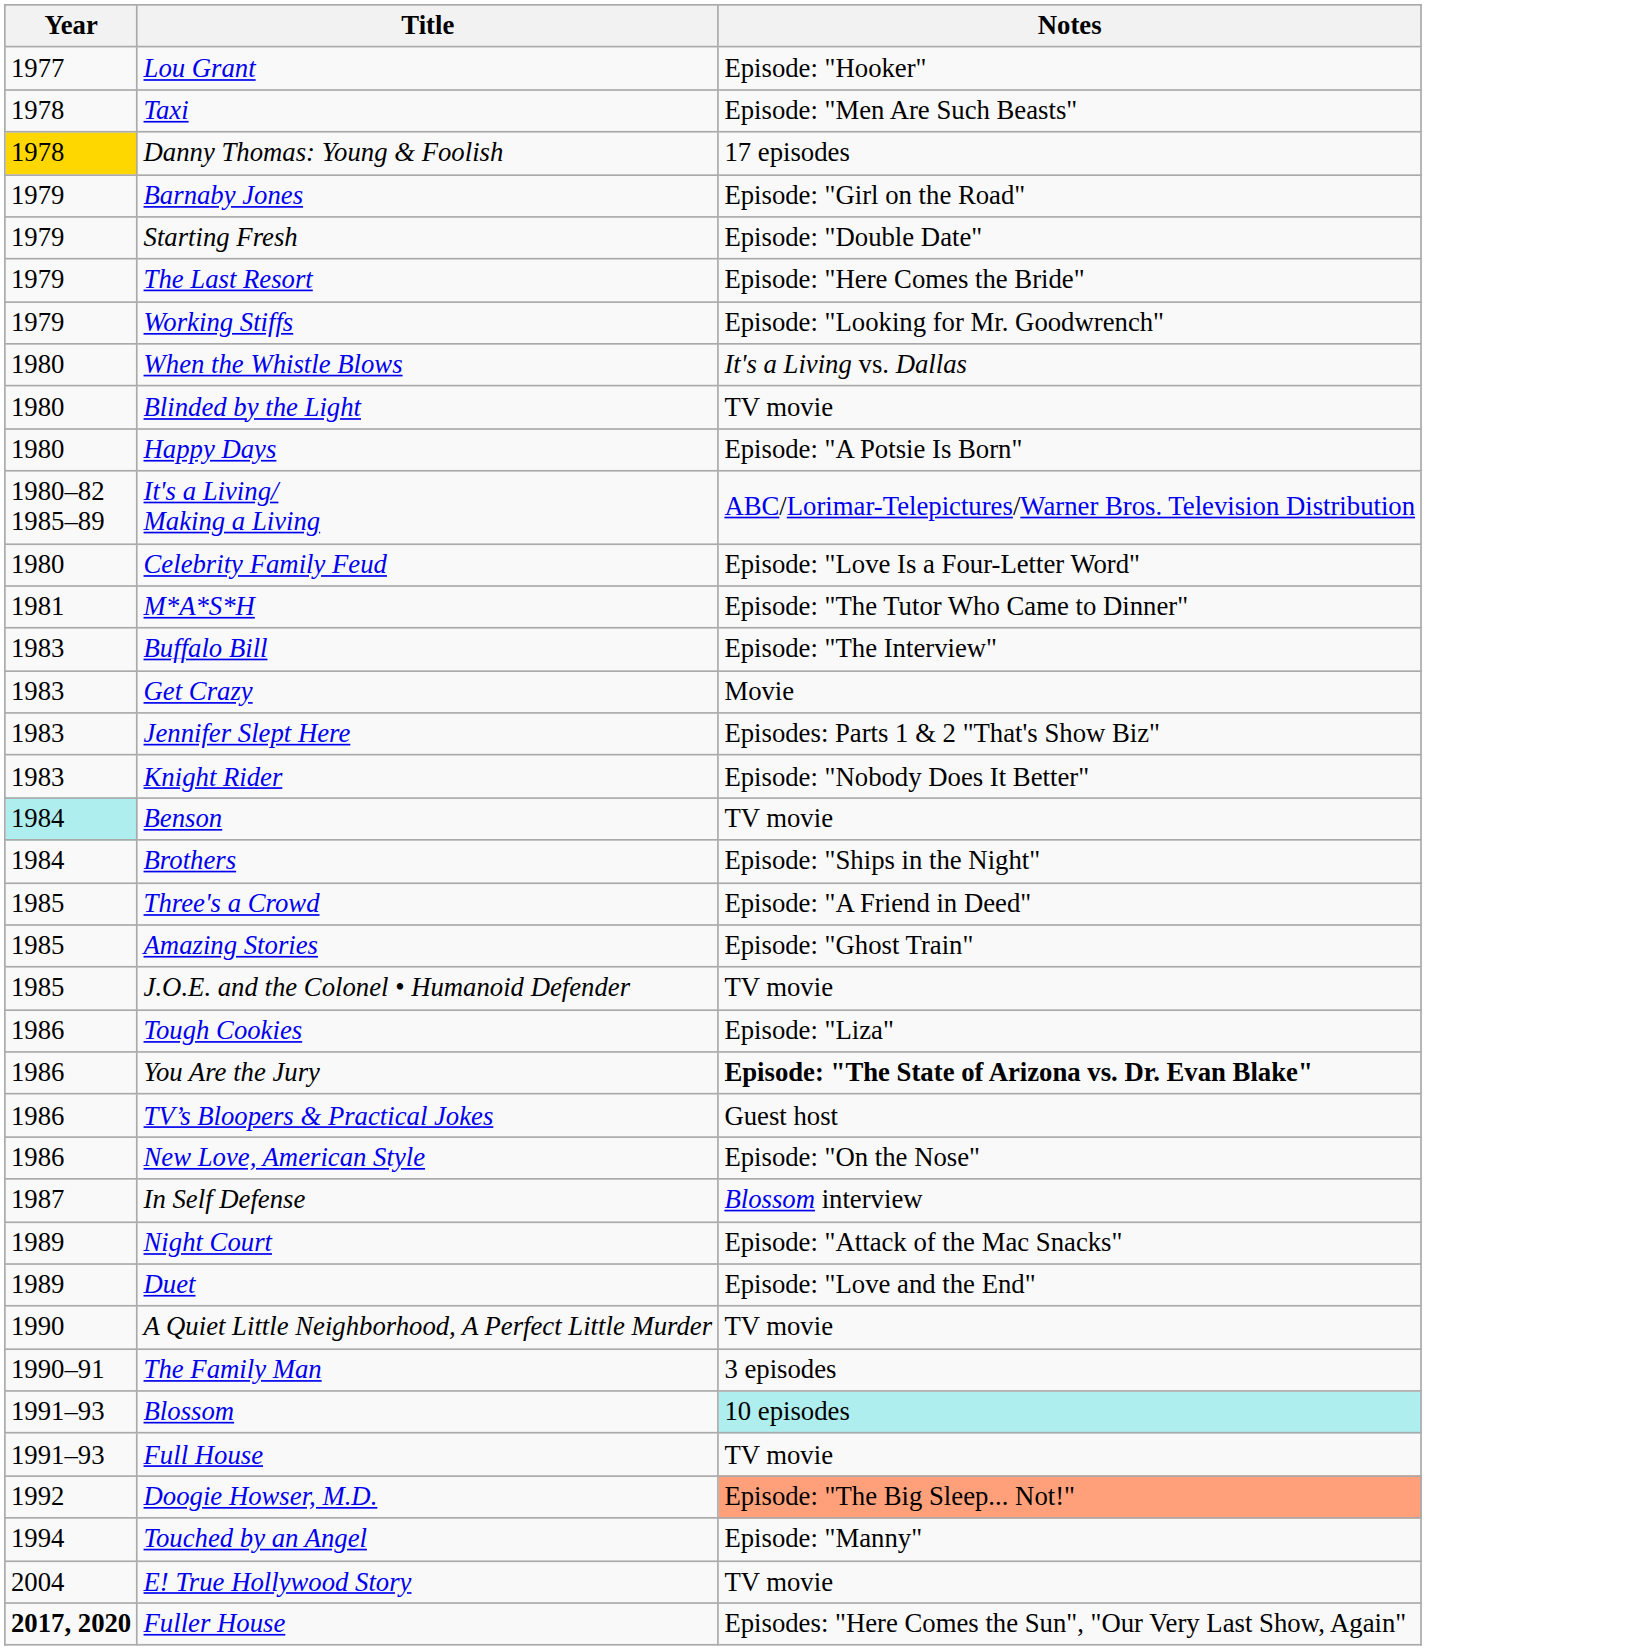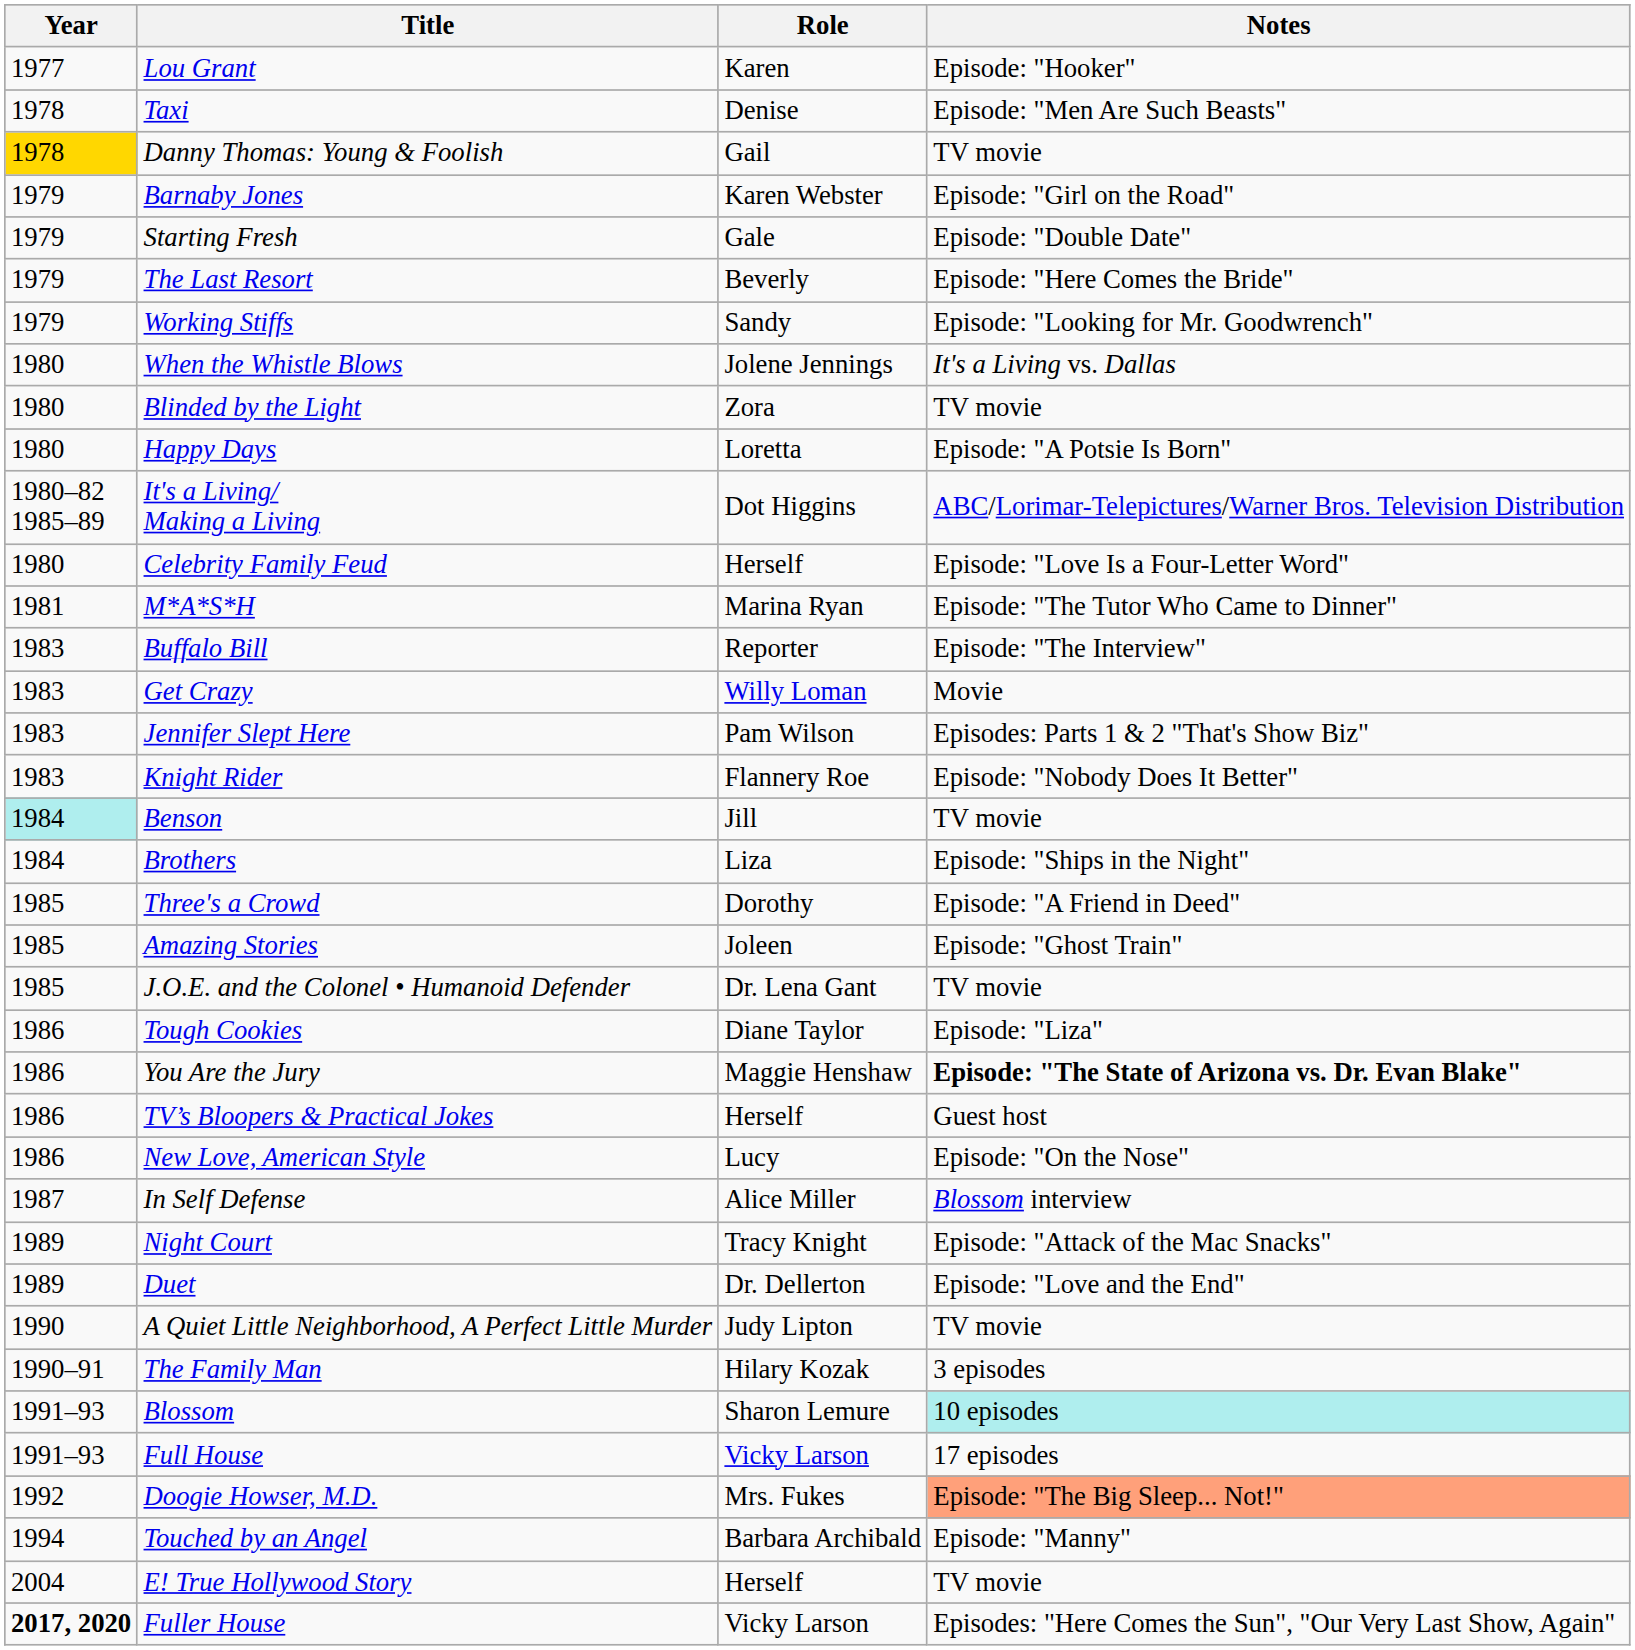+ column: Role | Karen | Denise | Gail | Karen Webster | Gale | Beverly | Sandy | Jolene Jennings | Zora | Loretta | Dot Higgins | Herself | Marina Ryan | Reporter | Willy Loman | Pam Wilson | Flannery Roe | Jill | Liza | Dorothy | Joleen | Dr. Lena Gant | Diane Taylor | Maggie Henshaw | Herself | Lucy | Alice Miller | Tracy Knight | Dr. Dellerton | Judy Lipton | Hilary Kozak | Sharon Lemure | Vicky Larson | Mrs. Fukes | Barbara Archibald | Herself | Vicky Larson
Danny Thomas: Young & Foolish | Notes: 17 episodes -> TV movie
Full House | Notes: TV movie -> 17 episodes
